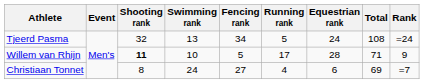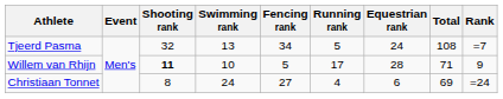Tjeerd Pasma | Rank: =24 -> =7
Christiaan Tonnet | Rank: =7 -> =24
